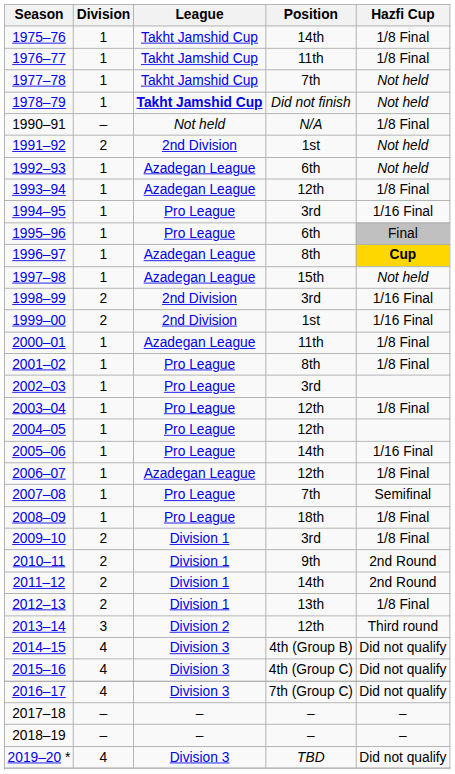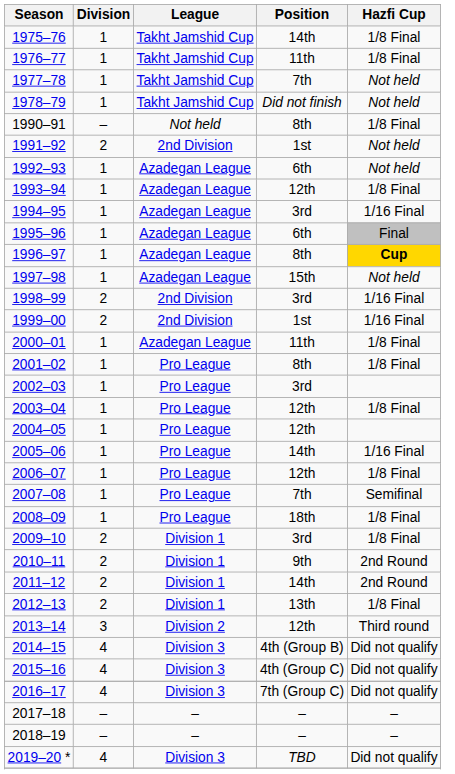1978–79 | League: bold -> normal
1990–91 | Position: N/A -> 8th
1994–95 | League: Pro League -> Azadegan League
1995–96 | League: Pro League -> Azadegan League
2006–07 | League: Azadegan League -> Pro League
